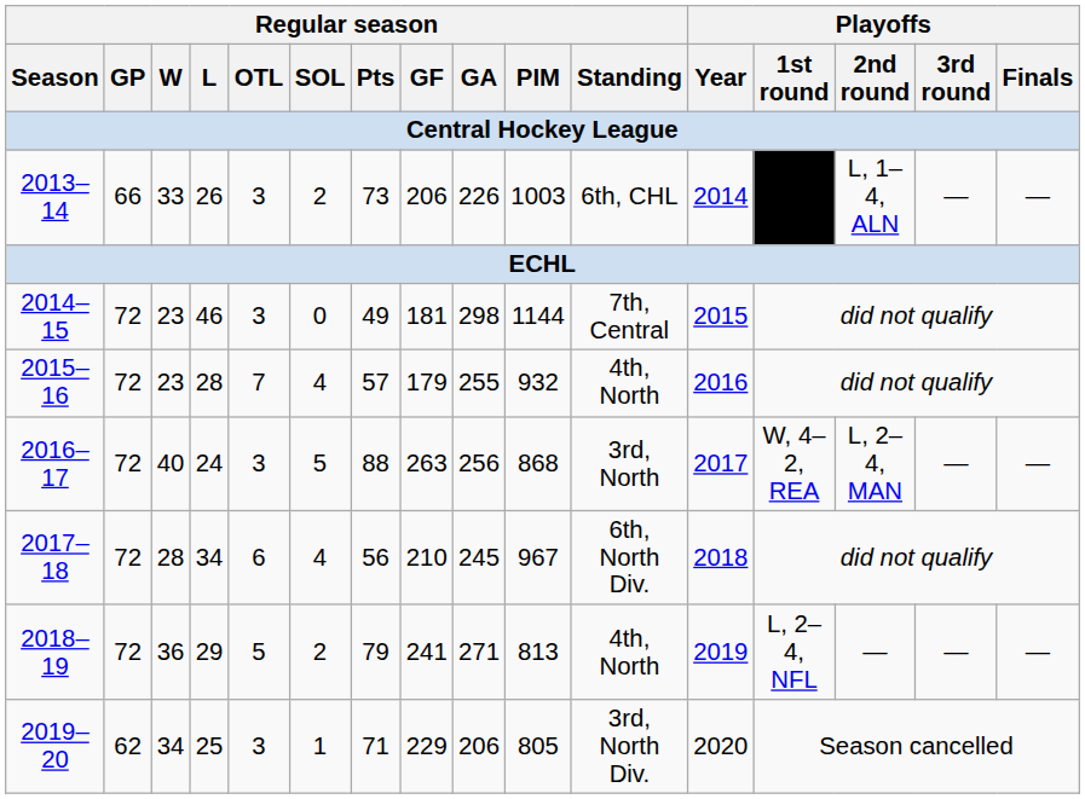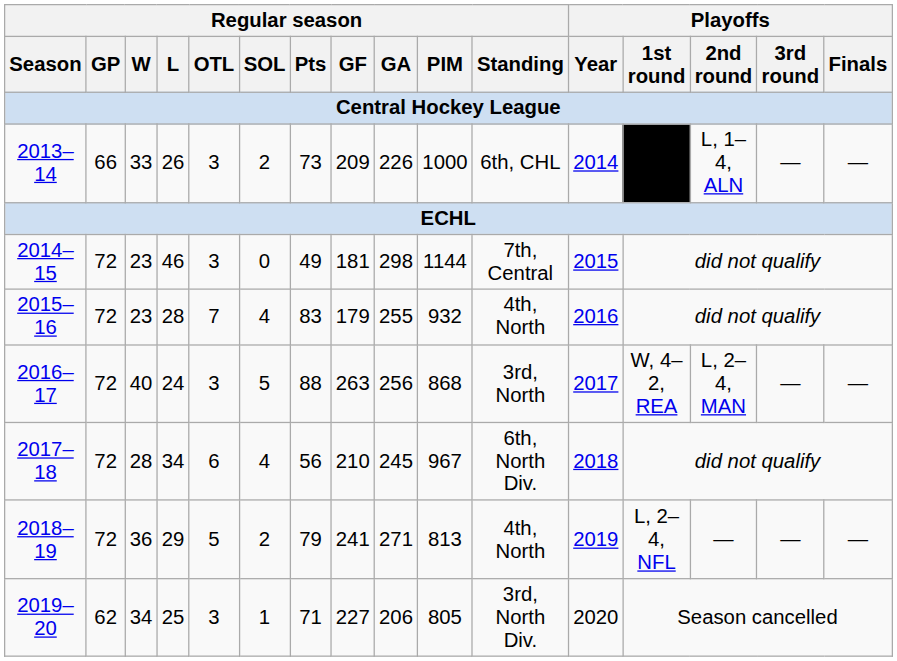2013–14 | Regular season / GF: 206 -> 209
2013–14 | Regular season / PIM: 1003 -> 1000
2015–16 | Regular season / Pts: 57 -> 83
2019–20 | Regular season / GF: 229 -> 227
